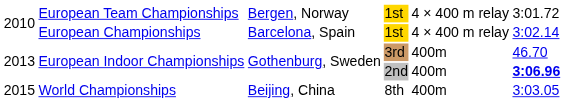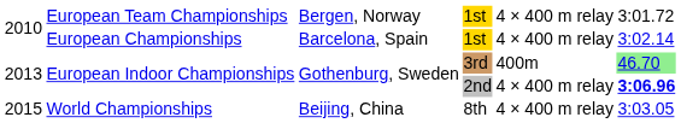3rd | column 6: no background -> lightgreen background
2nd | column 5: 400m -> 4 × 400 m relay
8th | column 5: 400m -> 4 × 400 m relay
